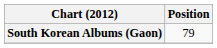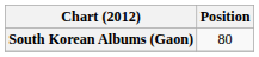South Korean Albums (Gaon) | Position: 79 -> 80
